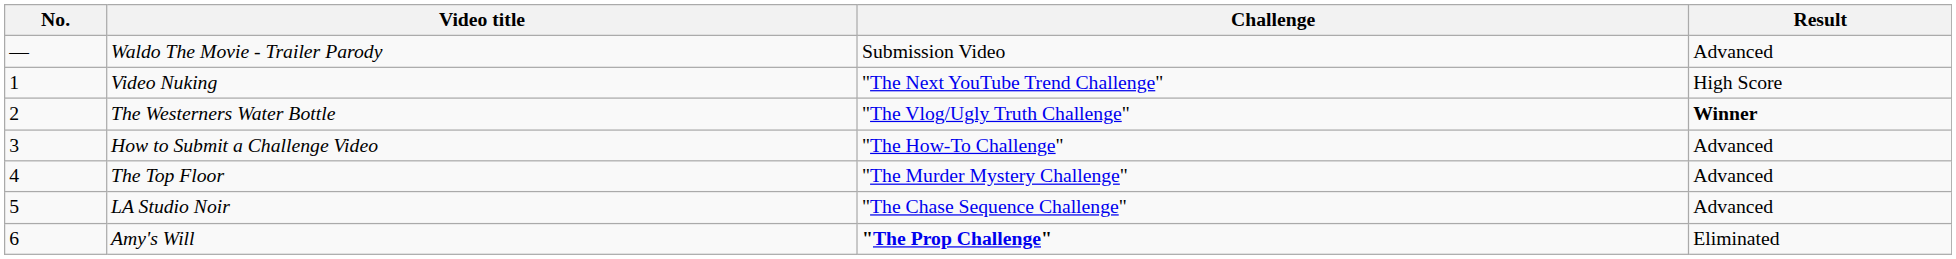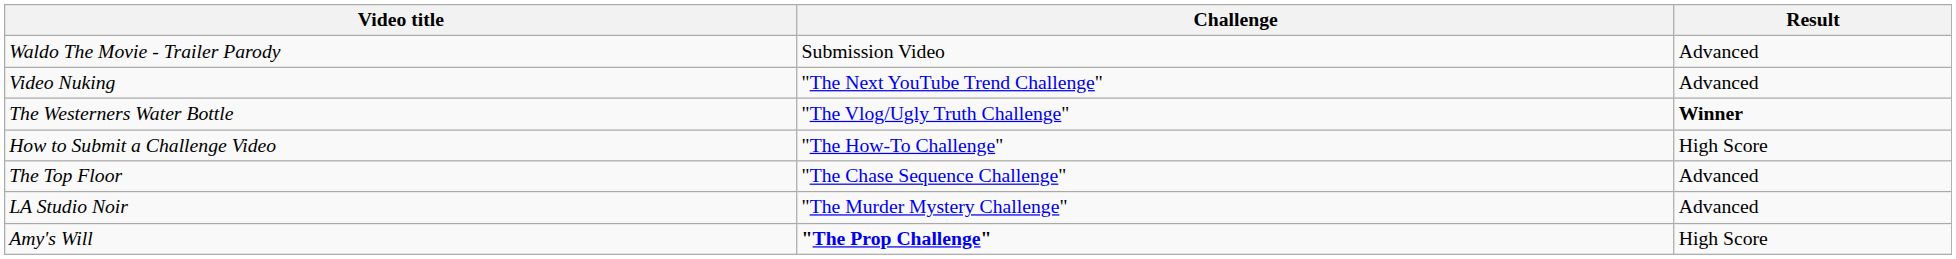- column: No. | — | 1 | 2 | 3 | 4 | 5 | 6
Video Nuking | Result: High Score -> Advanced
How to Submit a Challenge Video | Result: Advanced -> High Score
The Top Floor | Challenge: "The Murder Mystery Challenge" -> "The Chase Sequence Challenge"
LA Studio Noir | Challenge: "The Chase Sequence Challenge" -> "The Murder Mystery Challenge"
Amy's Will | Result: Eliminated -> High Score
